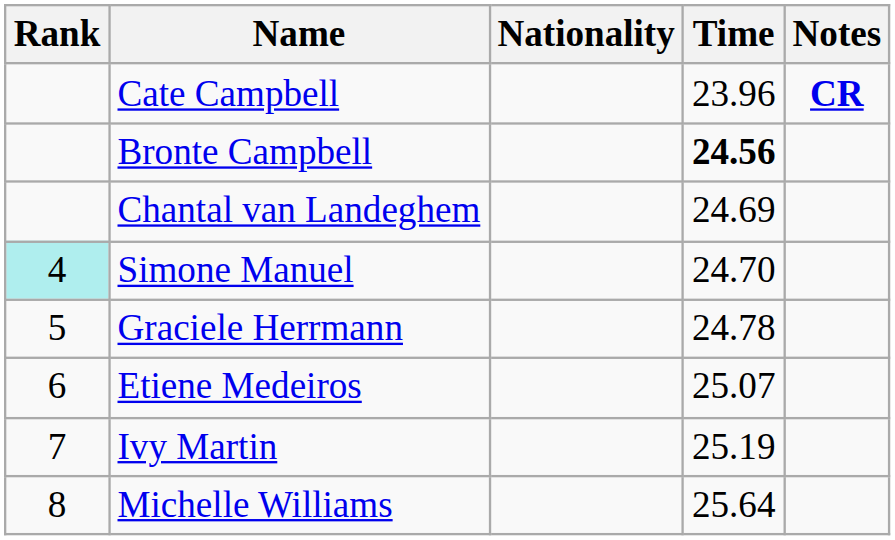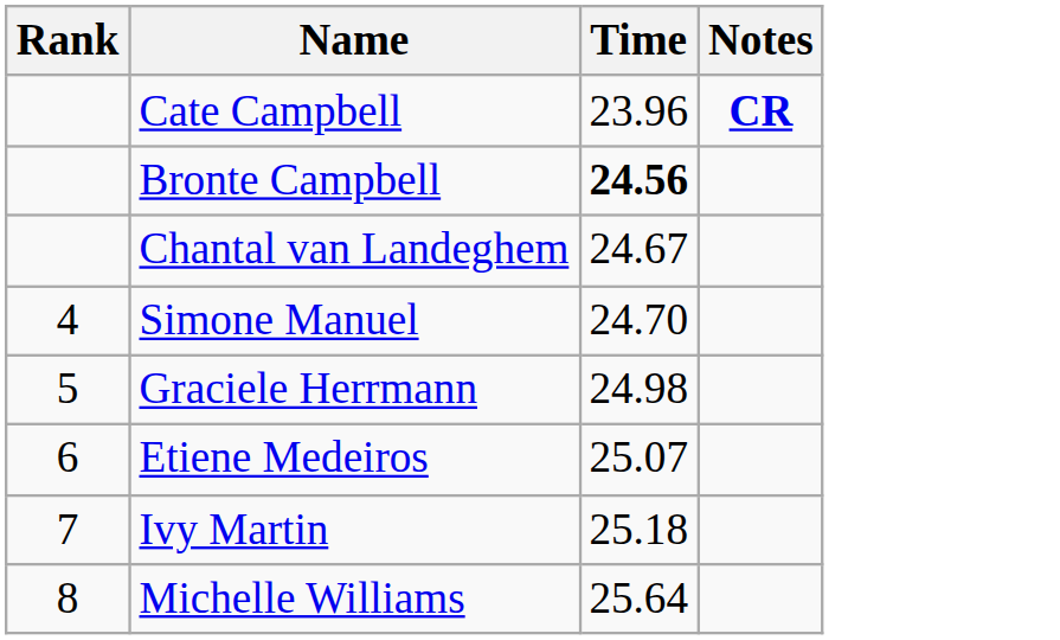- column: Nationality
Chantal van Landeghem | Time: 24.69 -> 24.67
Simone Manuel | Rank: paleturquoise background -> no background
Graciele Herrmann | Time: 24.78 -> 24.98
Ivy Martin | Time: 25.19 -> 25.18
